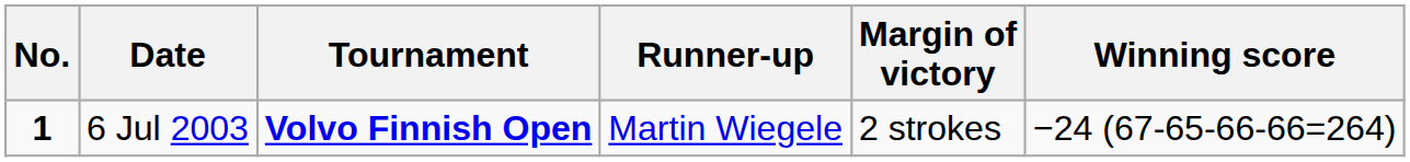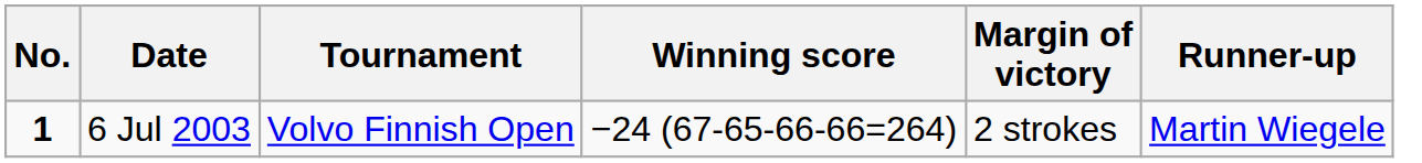columns swapped: Winning score <-> Runner-up
6 Jul 2003 | Tournament: bold -> normal
